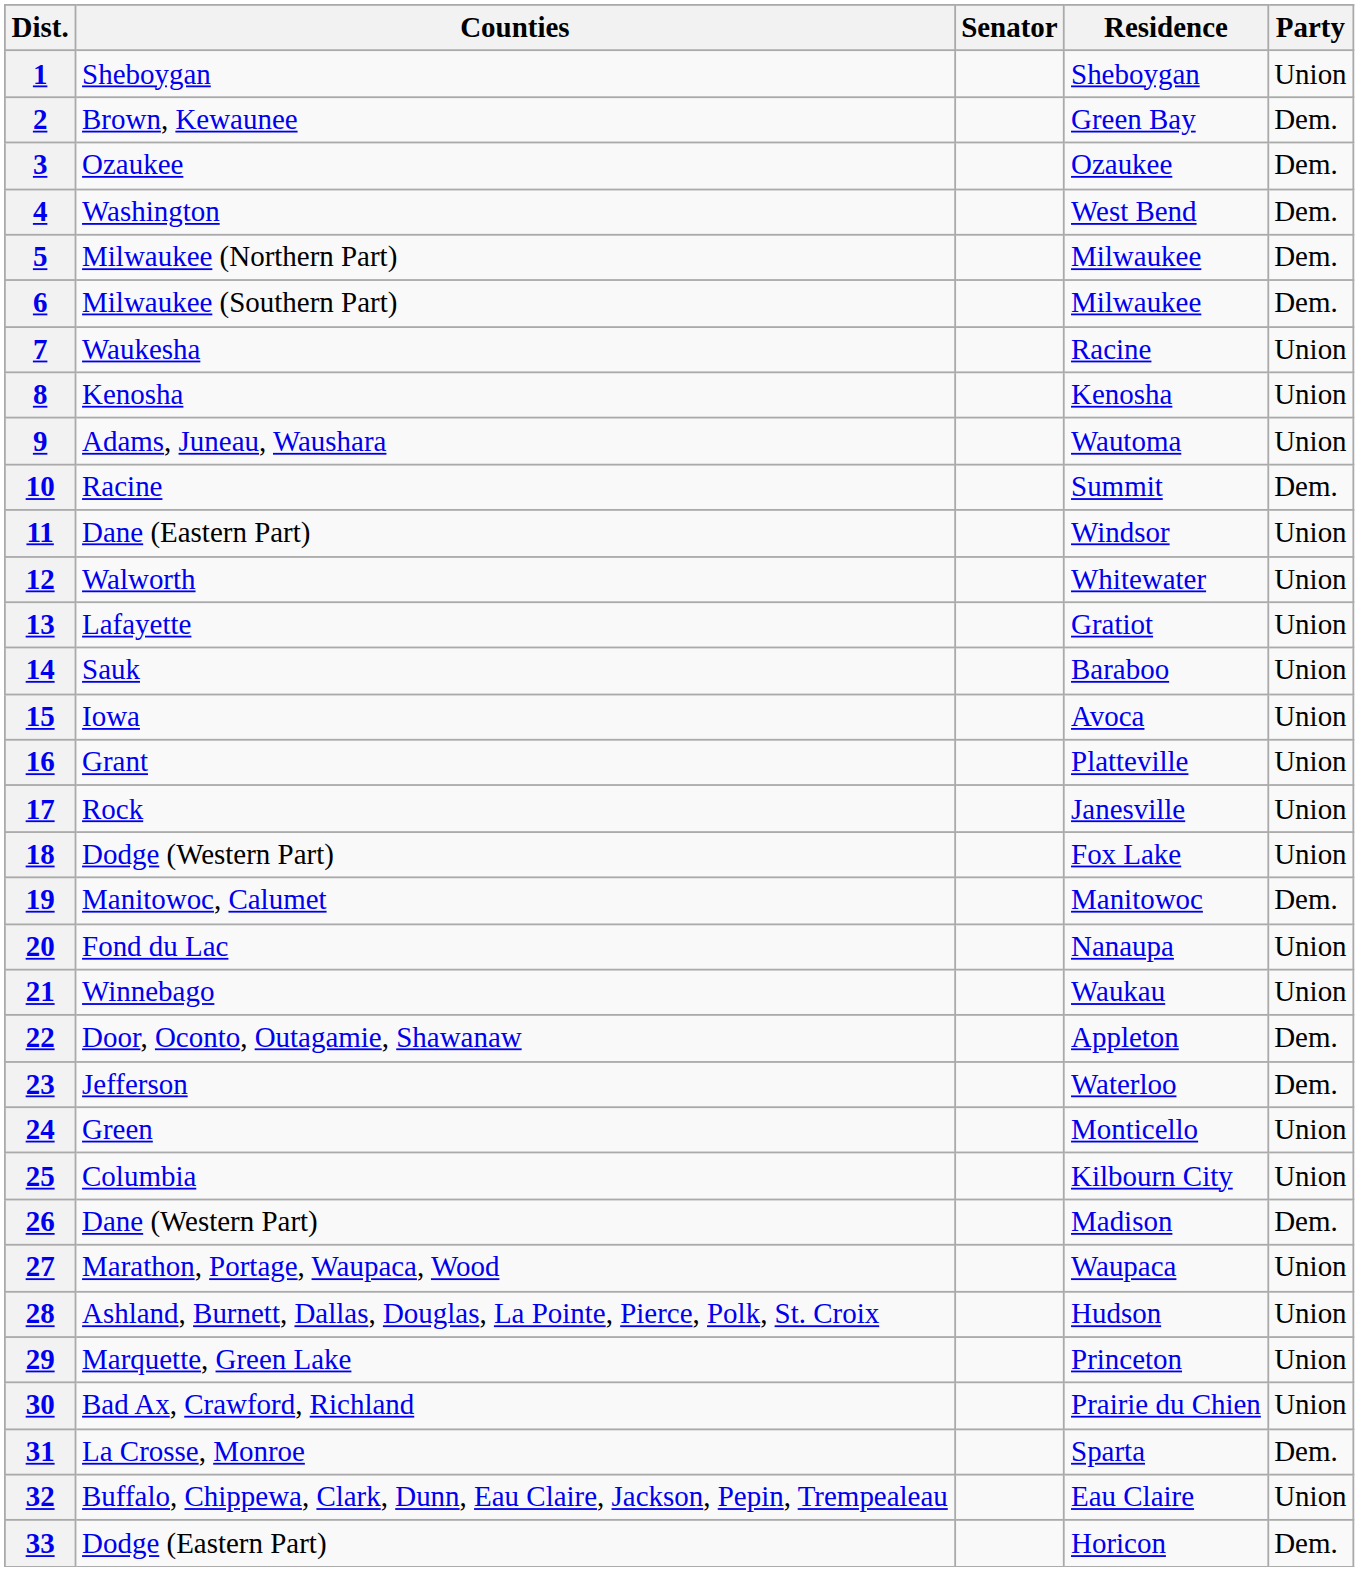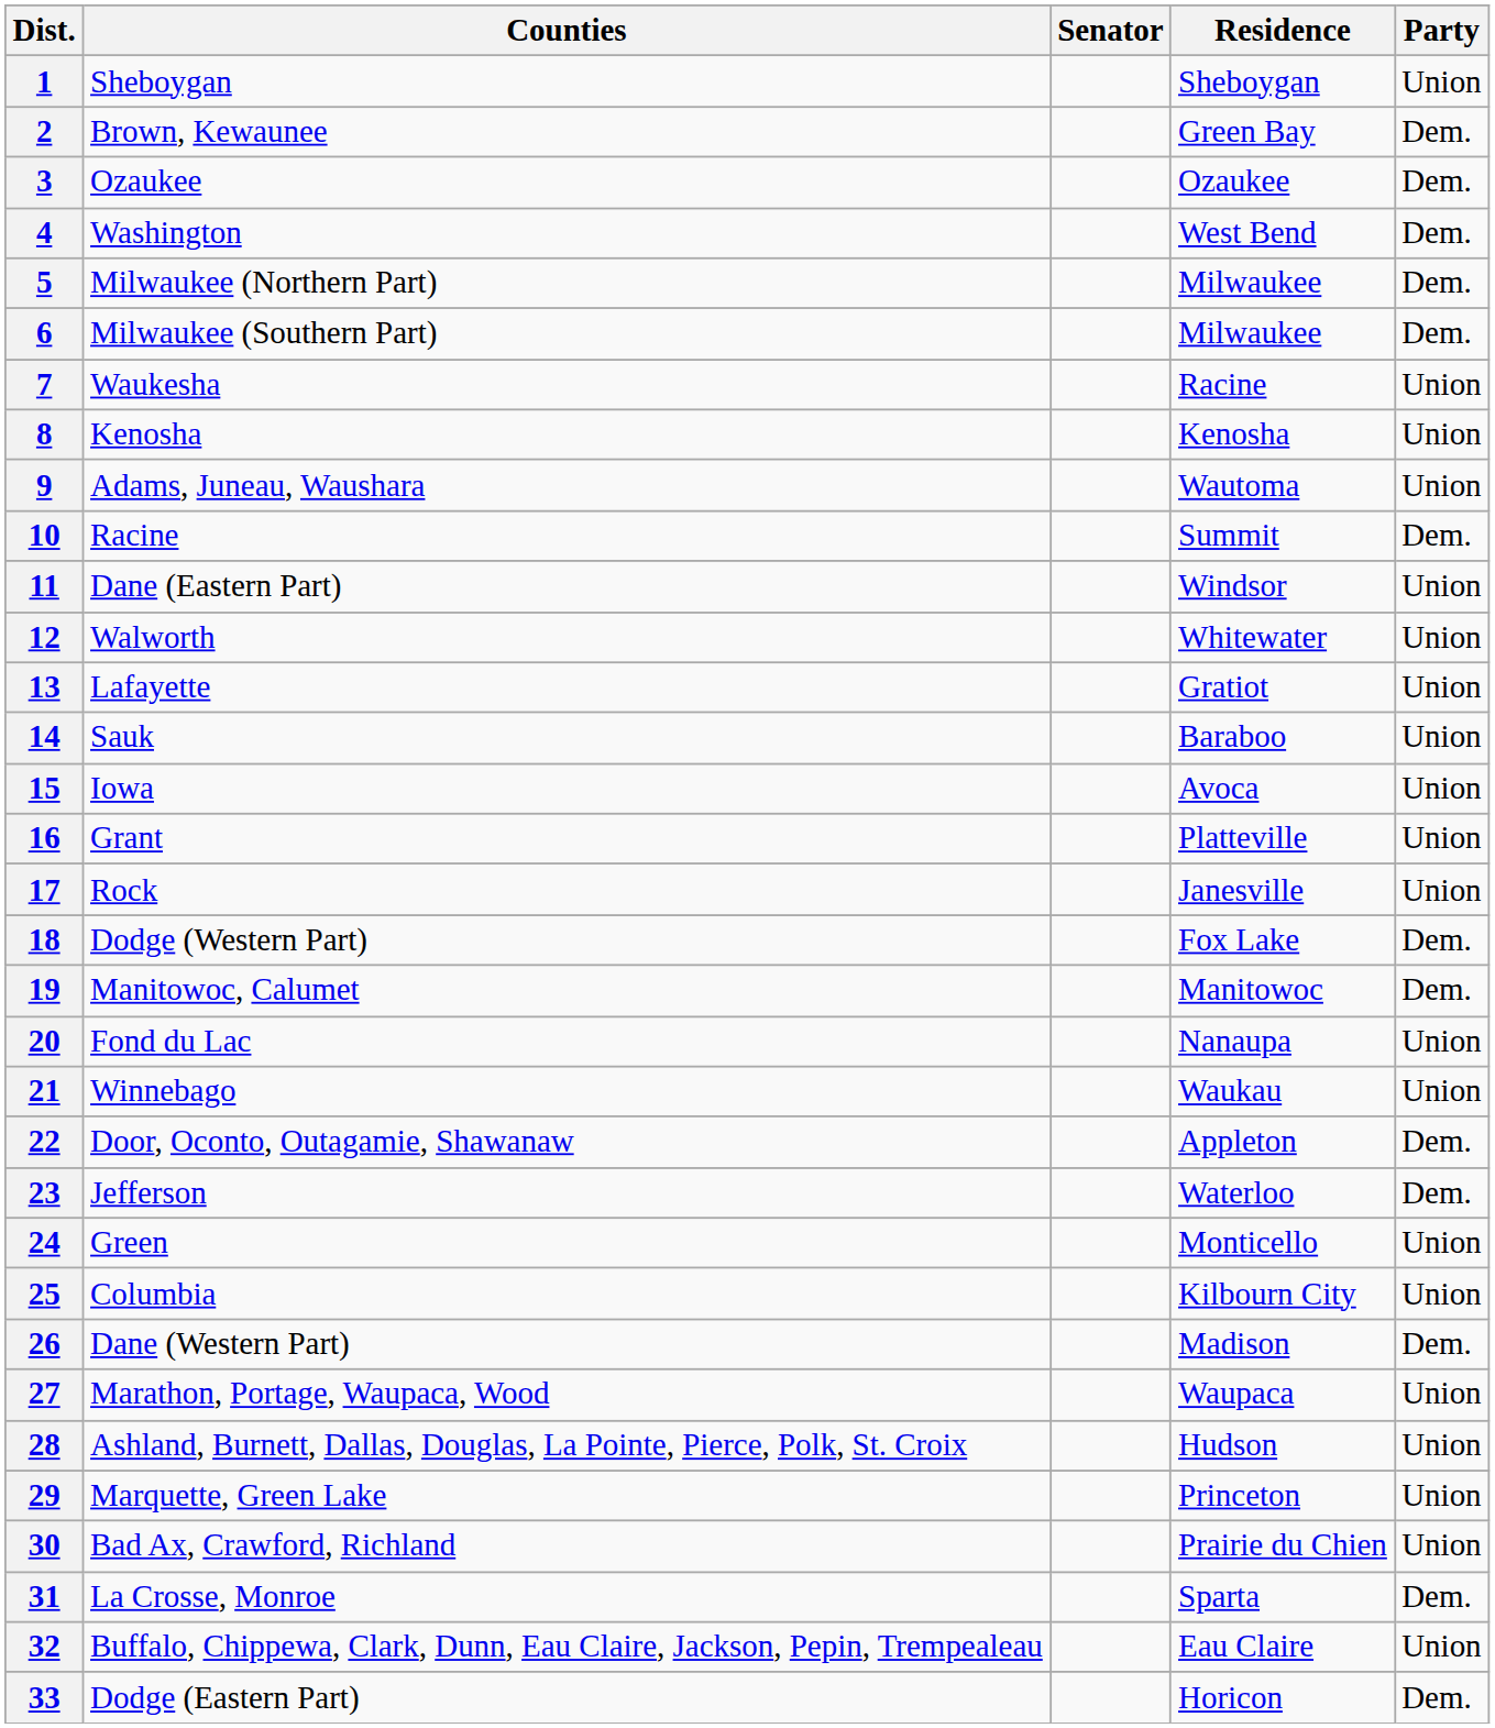18 | Party: Union -> Dem.
